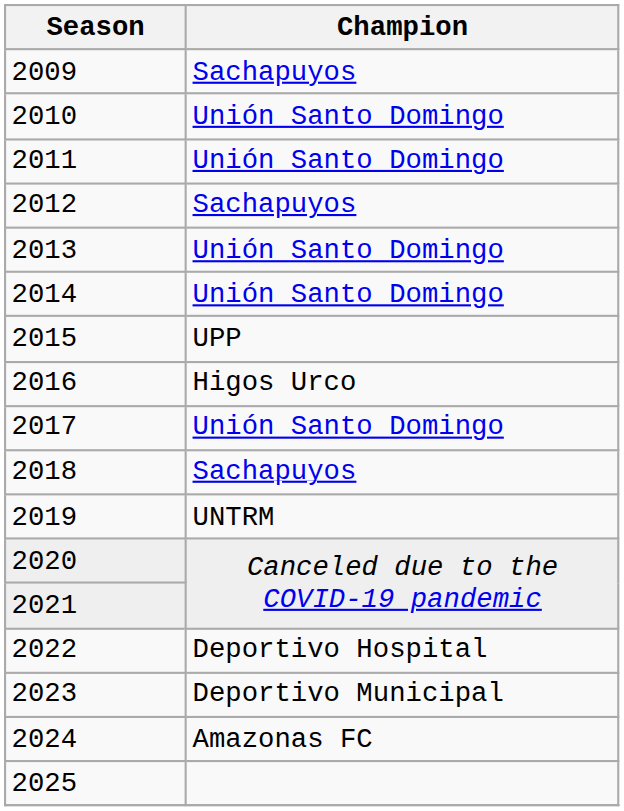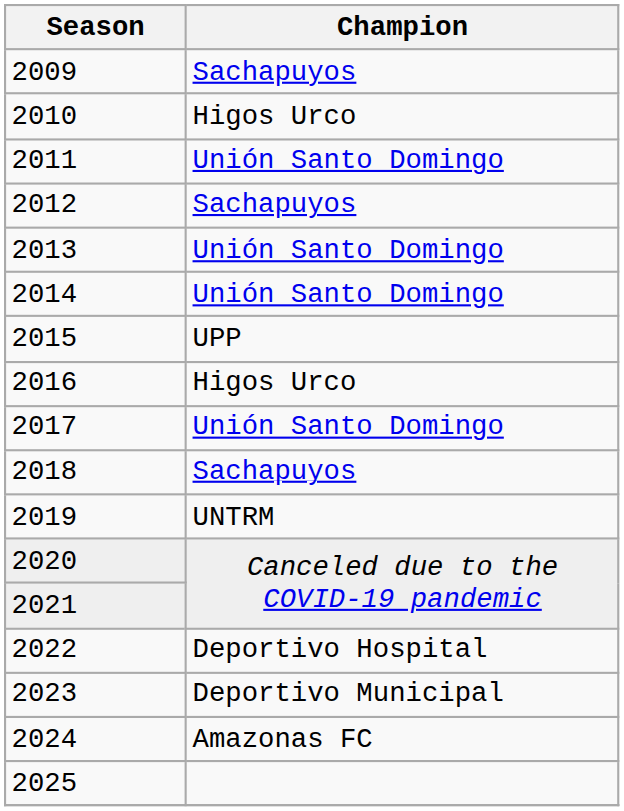2010 | Champion: Unión Santo Domingo -> Higos Urco
